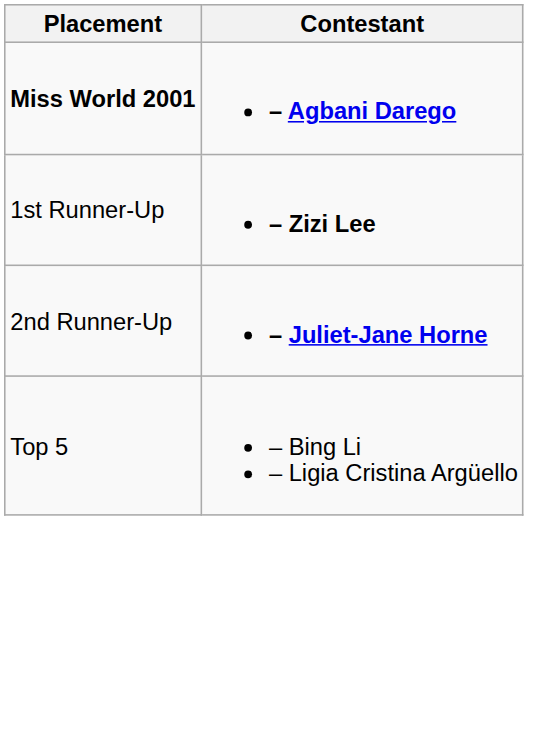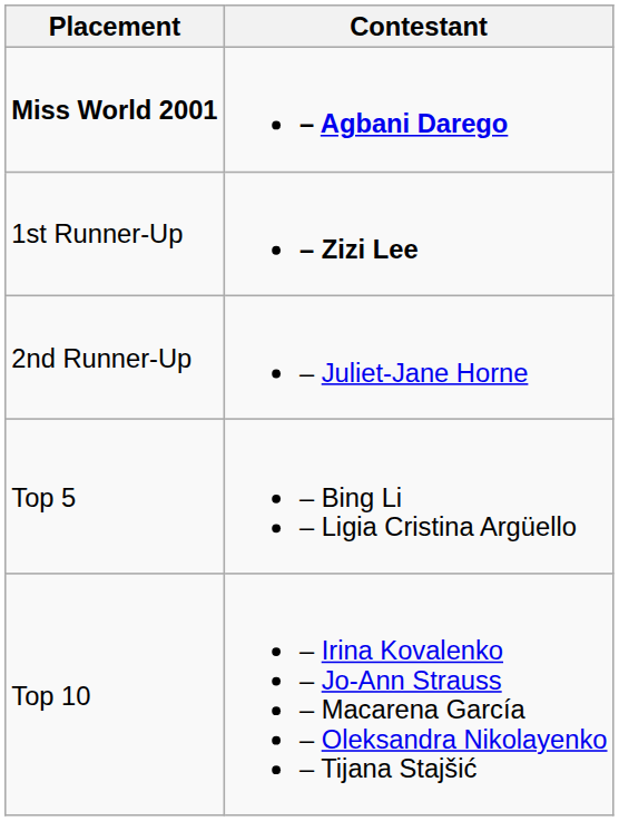2nd Runner-Up | Contestant: bold -> normal
+ row: Top 10 | – Irina Kovalenko – Jo-Ann Strauss – Macarena García – Oleksandra Nikolayenko – Tijana Stajšić
